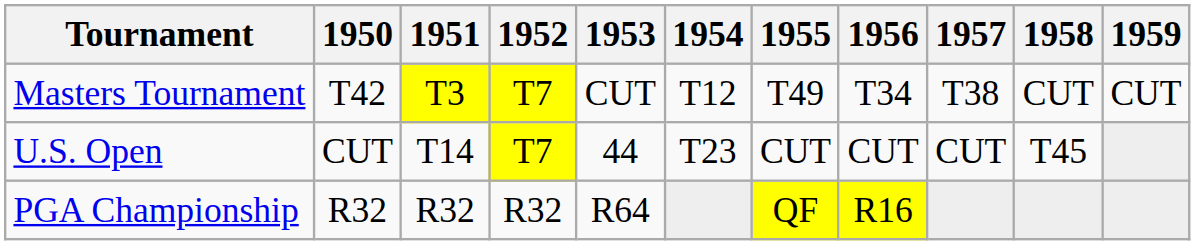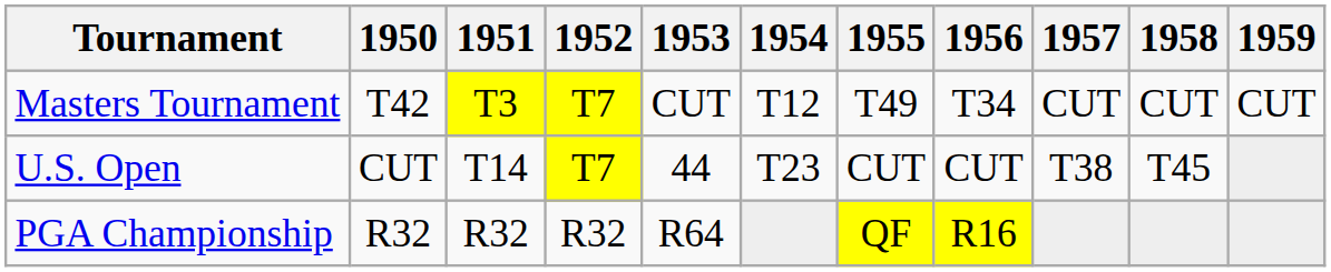Masters Tournament | 1957: T38 -> CUT
U.S. Open | 1957: CUT -> T38
